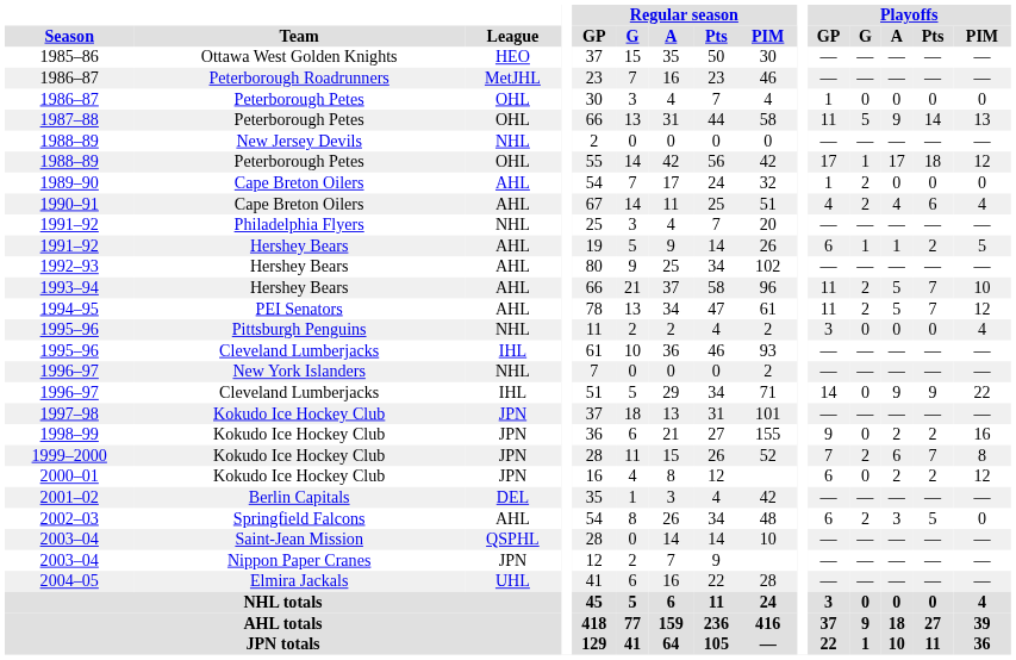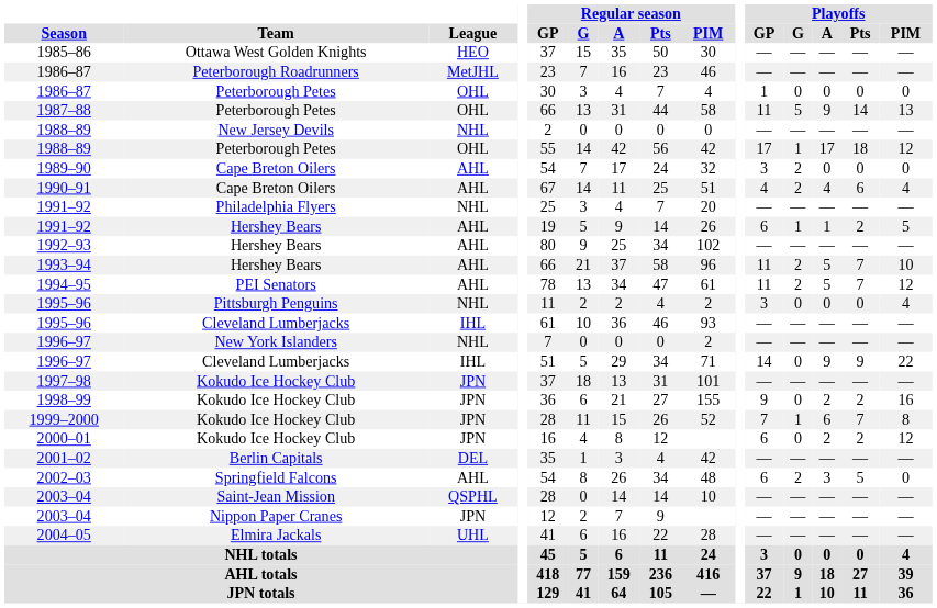1989–90 | Playoffs / GP: 1 -> 3
1999–2000 | Playoffs / G: 2 -> 1
